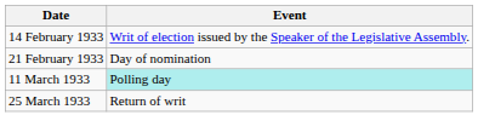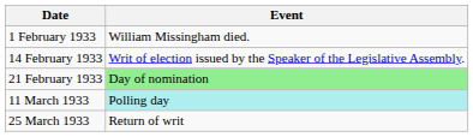+ row: 1 February 1933 | William Missingham died.
21 February 1933 | Event: no background -> lightgreen background
